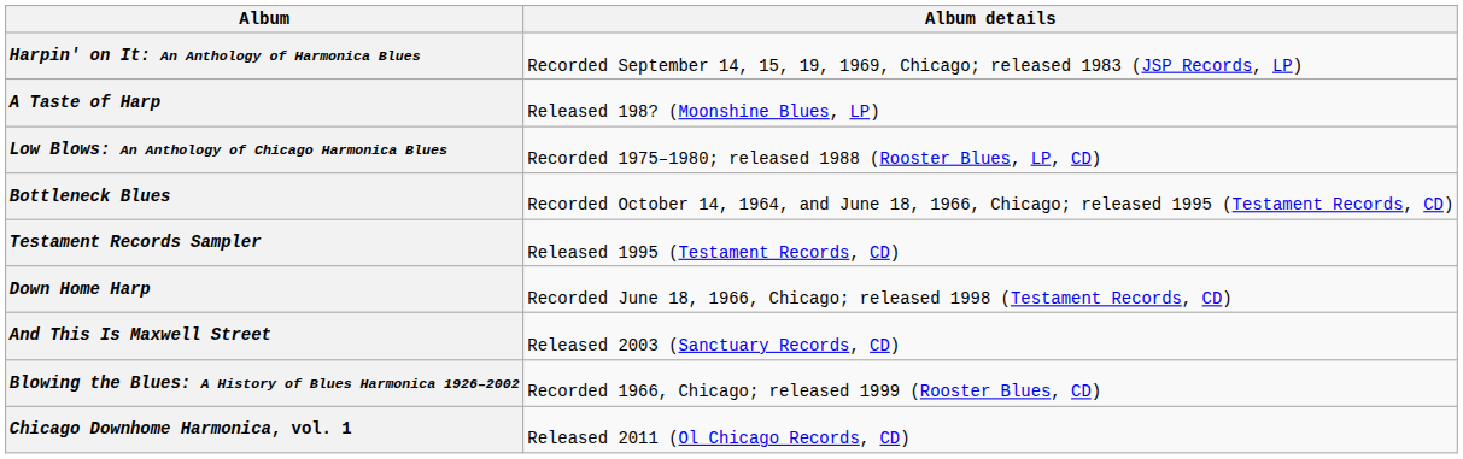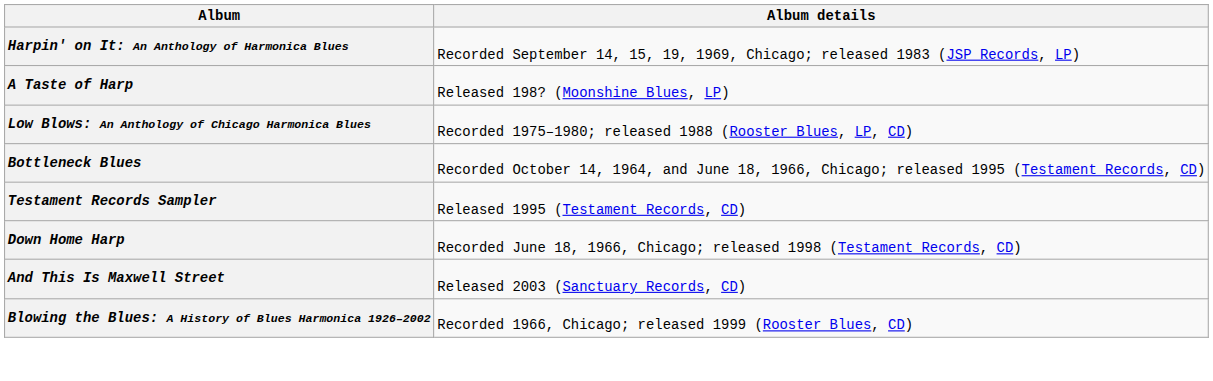- row: Chicago Downhome Harmonica, vol. 1 | Released 2011 (Ol Chicago Records, CD)
